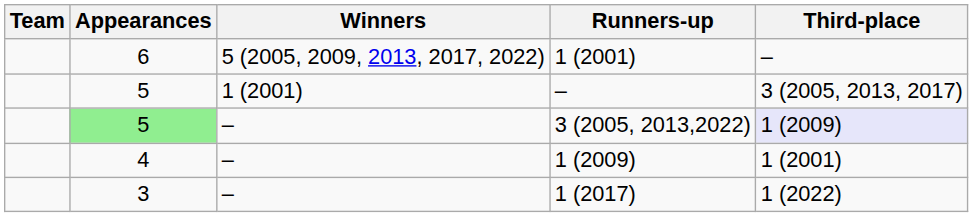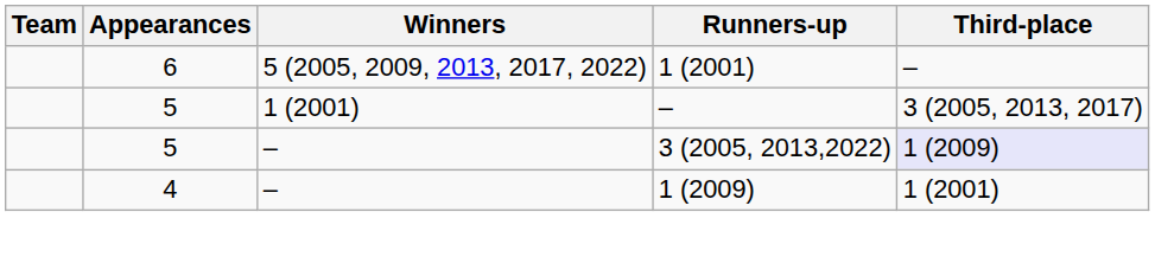3 (2005, 2013,2022) | Appearances: lightgreen background -> no background
- row: 3 | – | 1 (2017) | 1 (2022)
